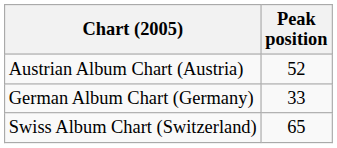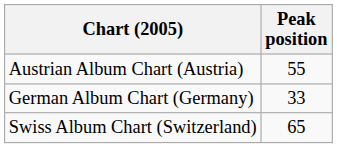Austrian Album Chart (Austria) | Peak position: 52 -> 55
